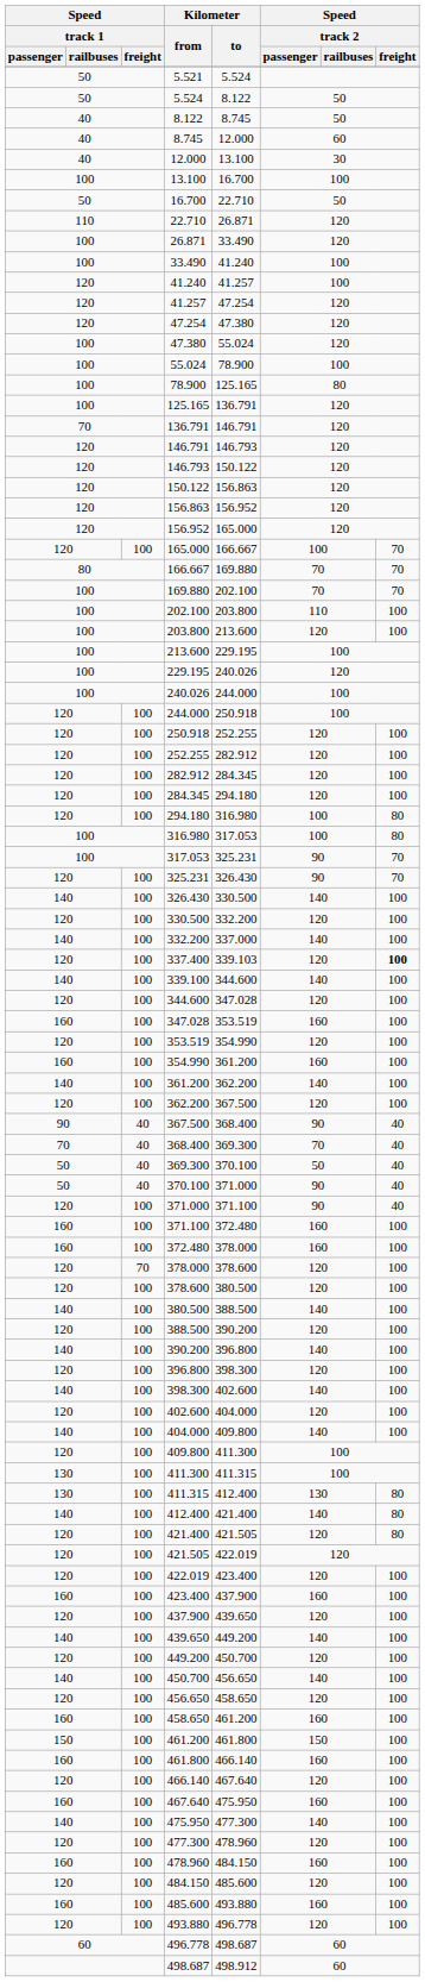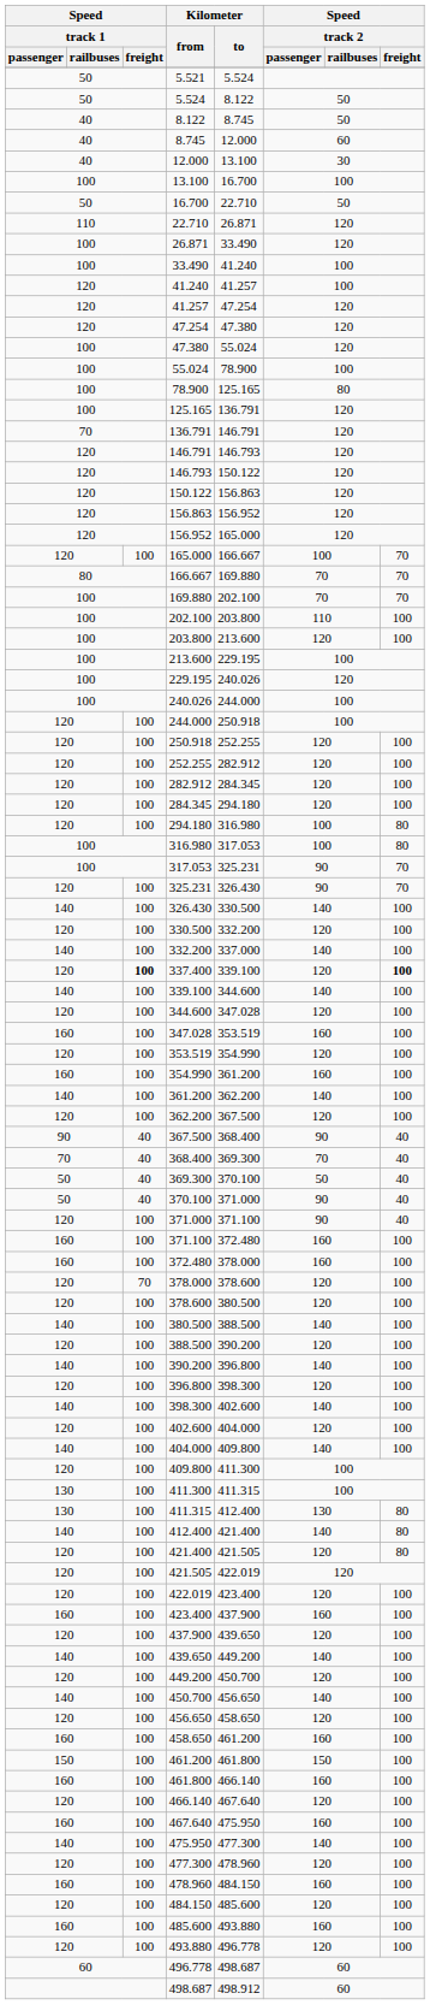337.400 | Speed / track 1 / freight: normal -> bold
337.400 | Kilometer / to: 339.103 -> 339.100
